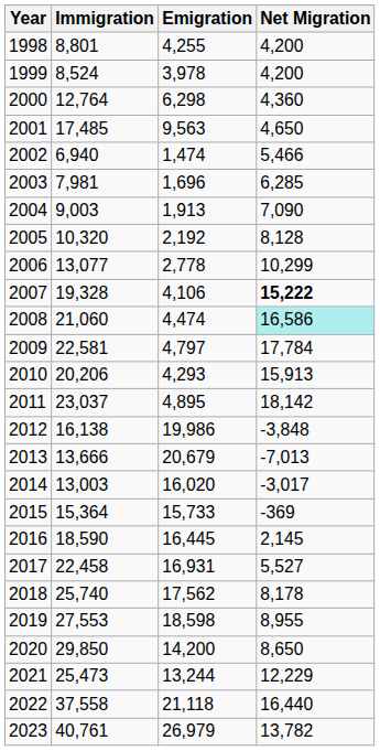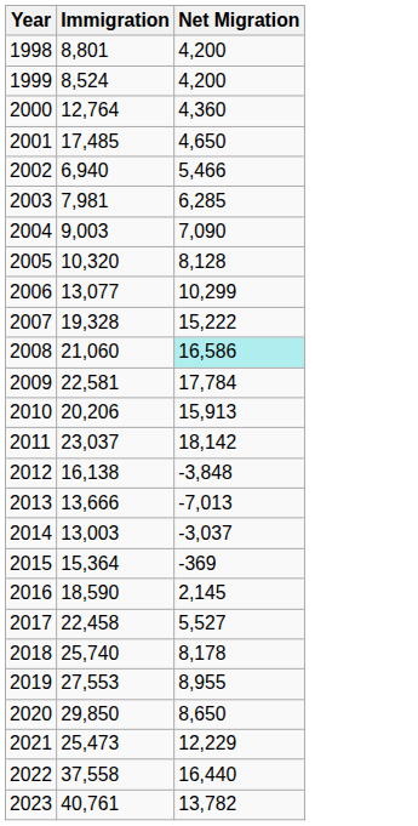- column: Emigration | 4,255 | 3,978 | 6,298 | 9,563 | 1,474 | 1,696 | 1,913 | 2,192 | 2,778 | 4,106 | 4,474 | 4,797 | 4,293 | 4,895 | 19,986 | 20,679 | 16,020 | 15,733 | 16,445 | 16,931 | 17,562 | 18,598 | 14,200 | 13,244 | 21,118 | 26,979
2007 | Net Migration: bold -> normal
2014 | Net Migration: -3,017 -> -3,037
